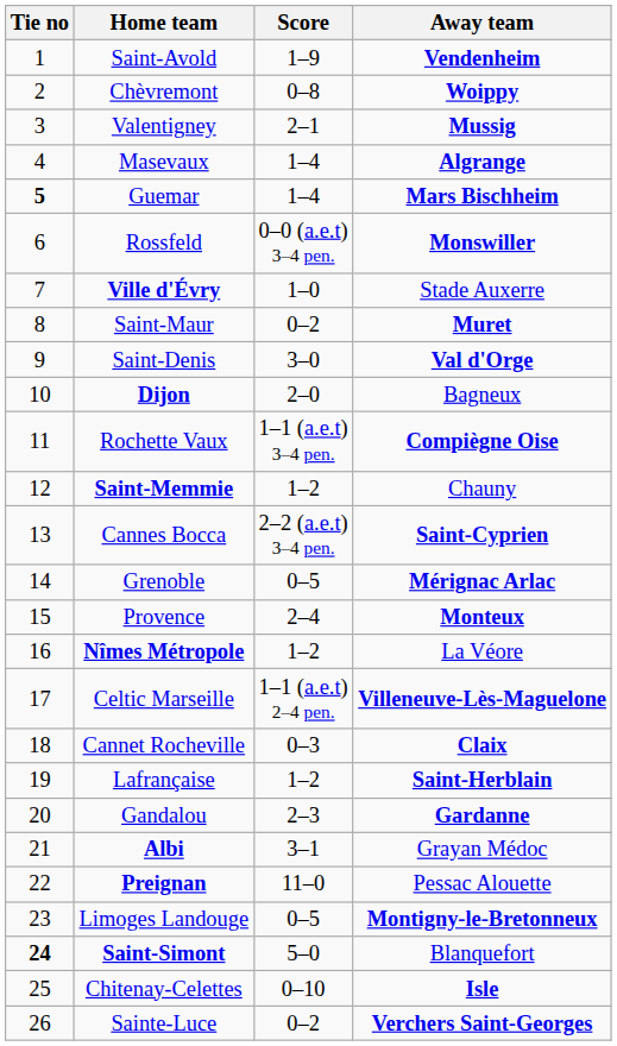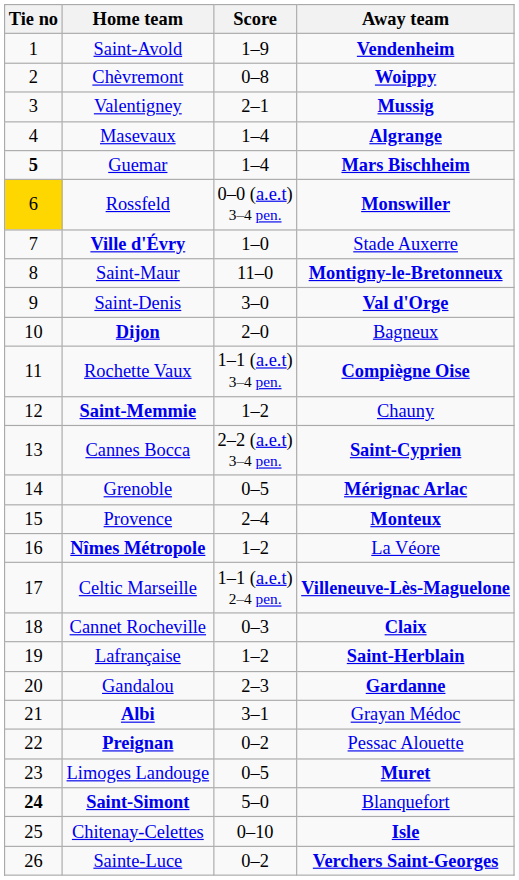Rossfeld | Tie no: no background -> gold background
Saint-Maur | Score: 0–2 -> 11–0
Saint-Maur | Away team: Muret -> Montigny-le-Bretonneux
Preignan | Score: 11–0 -> 0–2
Limoges Landouge | Away team: Montigny-le-Bretonneux -> Muret
